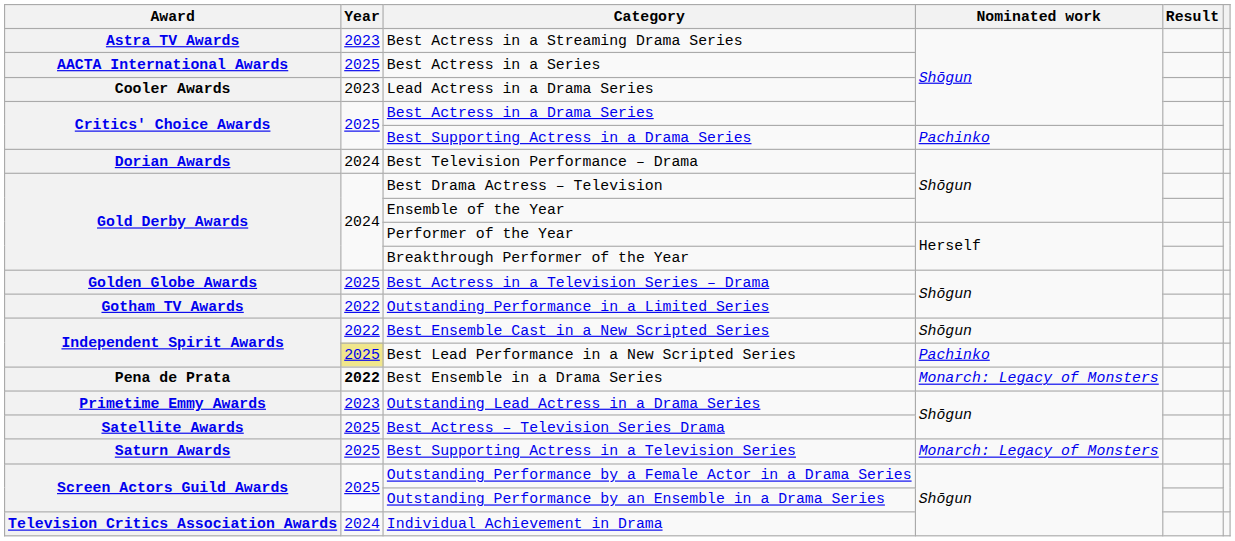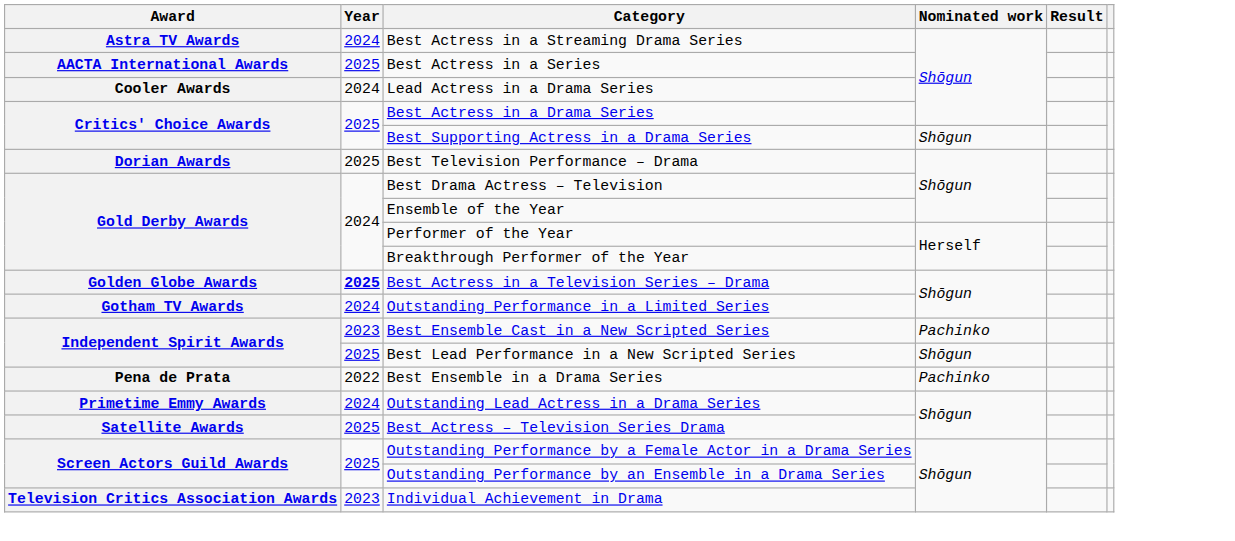Best Actress in a Streaming Drama Series | Year: 2023 -> 2024
Lead Actress in a Drama Series | Year: 2023 -> 2024
Best Supporting Actress in a Drama Series | Nominated work: Pachinko -> Shōgun
Best Television Performance – Drama | Year: 2024 -> 2025
Best Actress in a Television Series – Drama | Year: normal -> bold
Outstanding Performance in a Limited Series | Year: 2022 -> 2024
Best Ensemble Cast in a New Scripted Series | Year: 2022 -> 2023
Best Ensemble Cast in a New Scripted Series | Nominated work: Shōgun -> Pachinko
Best Lead Performance in a New Scripted Series | Year: khaki background -> no background
Best Lead Performance in a New Scripted Series | Nominated work: Pachinko -> Shōgun
Best Ensemble in a Drama Series | Year: bold -> normal
Best Ensemble in a Drama Series | Nominated work: Monarch: Legacy of Monsters -> Pachinko
Outstanding Lead Actress in a Drama Series | Year: 2023 -> 2024
- row: Saturn Awards | 2025 | Best Supporting Actress in a Television Series | Monarch: Legacy of Monsters
Individual Achievement in Drama | Year: 2024 -> 2023
